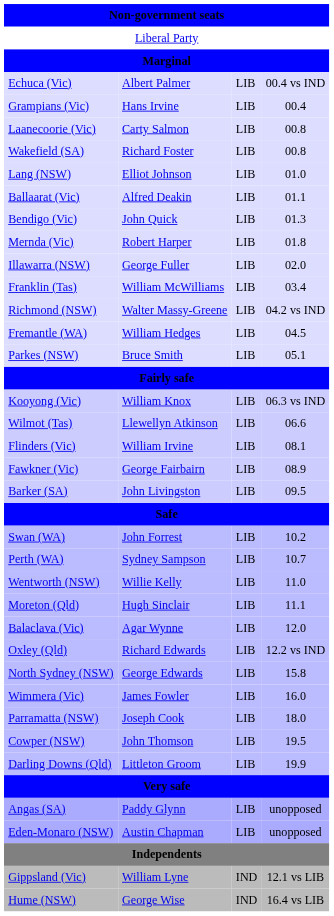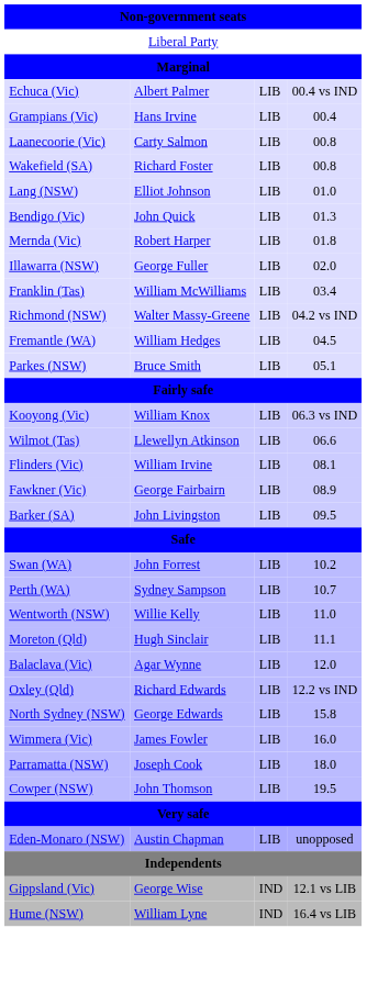- row: Ballaarat (Vic) | Alfred Deakin | LIB | 01.1
- row: Darling Downs (Qld) | Littleton Groom | LIB | 19.9
- row: Angas (SA) | Paddy Glynn | LIB | unopposed
Gippsland (Vic) | column 2: William Lyne -> George Wise
Hume (NSW) | column 2: George Wise -> William Lyne
